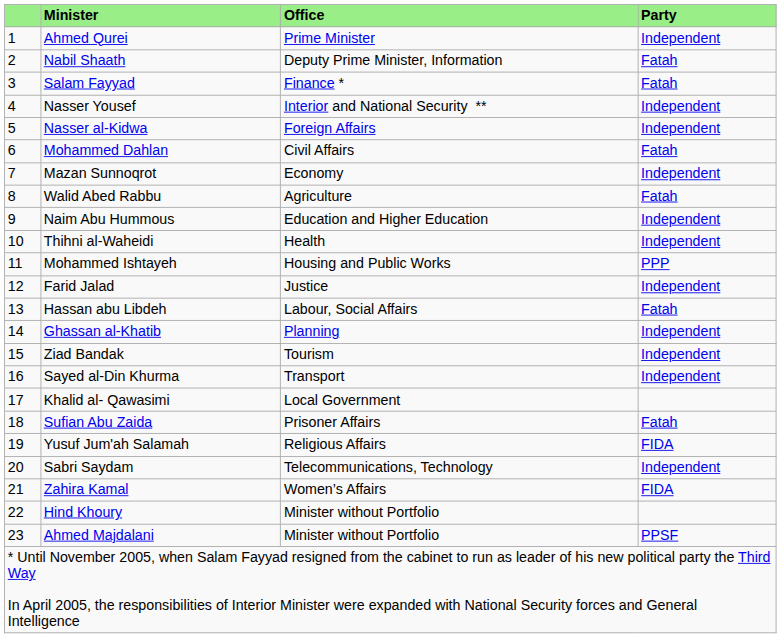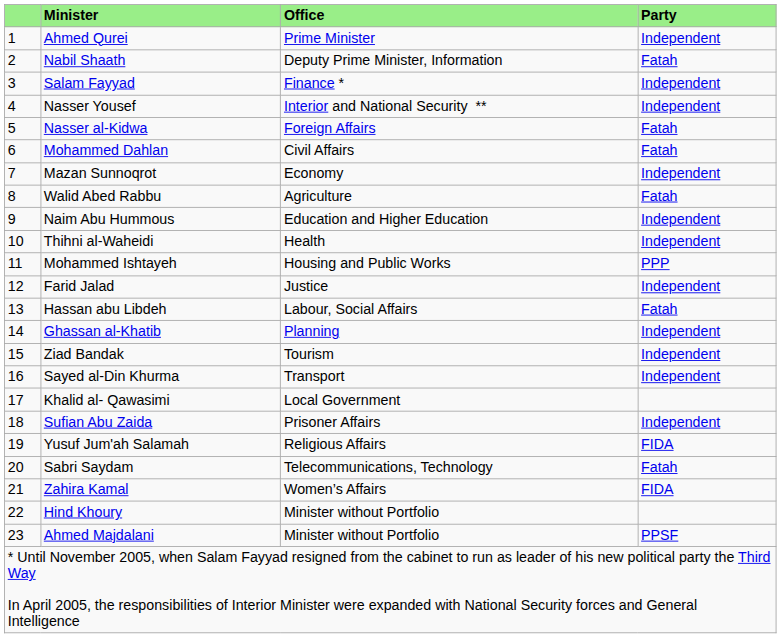Salam Fayyad | Party: Fatah -> Independent
Nasser al-Kidwa | Party: Independent -> Fatah
Sufian Abu Zaida | Party: Fatah -> Independent
Sabri Saydam | Party: Independent -> Fatah
